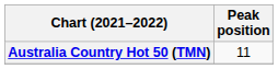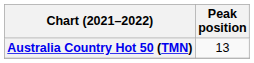Australia Country Hot 50 (TMN) | Peak position: 11 -> 13
